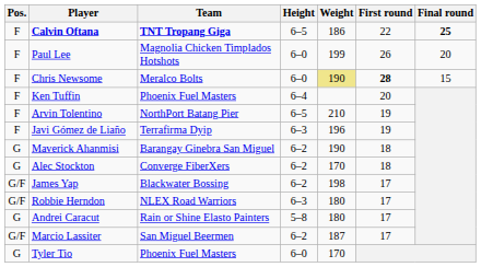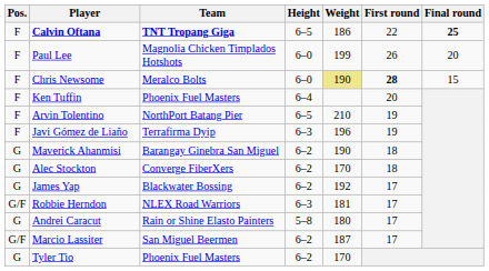James Yap | Pos.: G/F -> G
James Yap | Weight: 198 -> 192
Robbie Herndon | Weight: 180 -> 181
Tyler Tio | Height: 6–0 -> 6–2
